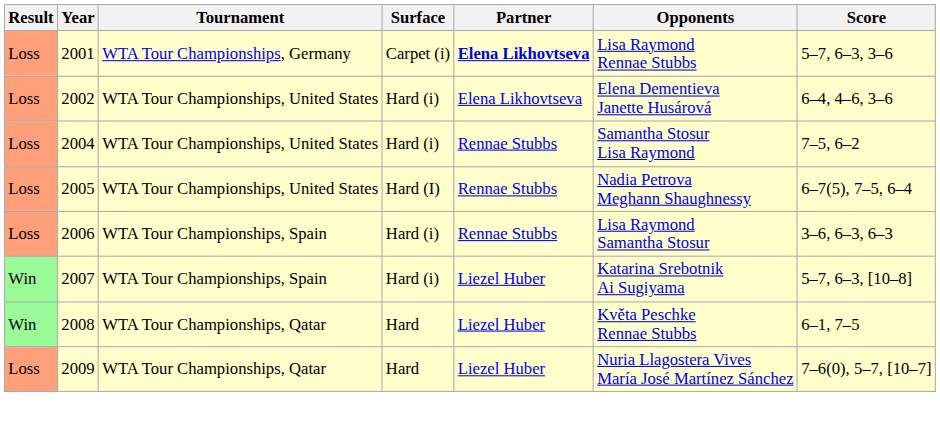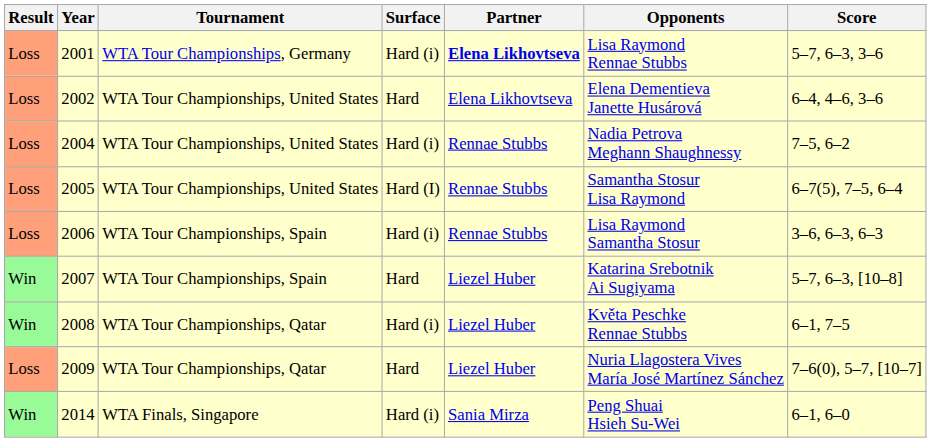2001 | Surface: Carpet (i) -> Hard (i)
2002 | Surface: Hard (i) -> Hard
2004 | Opponents: Samantha Stosur Lisa Raymond -> Nadia Petrova Meghann Shaughnessy
2005 | Opponents: Nadia Petrova Meghann Shaughnessy -> Samantha Stosur Lisa Raymond
2007 | Surface: Hard (i) -> Hard
2008 | Surface: Hard -> Hard (i)
+ row: Win | 2014 | WTA Finals, Singapore | Hard (i) | Sania Mirza | Peng Shuai Hsieh Su-Wei | 6–1, 6–0
